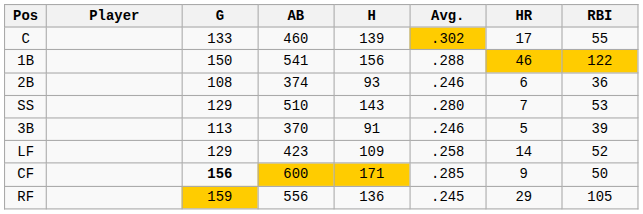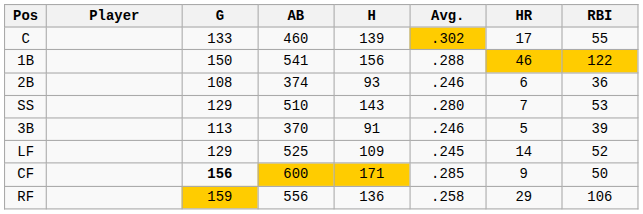LF | AB: 423 -> 525
LF | Avg.: .258 -> .245
RF | Avg.: .245 -> .258
RF | RBI: 105 -> 106
